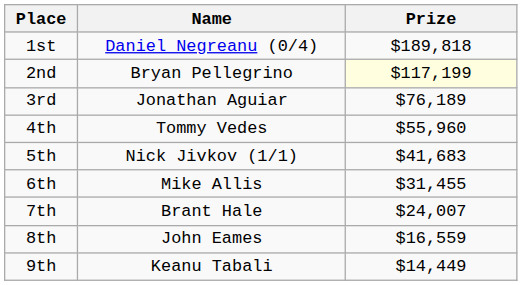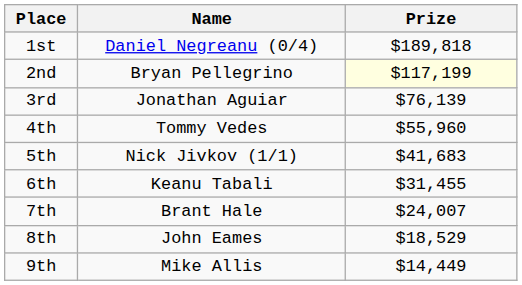3rd | Prize: $76,189 -> $76,139
6th | Name: Mike Allis -> Keanu Tabali
8th | Prize: $16,559 -> $18,529
9th | Name: Keanu Tabali -> Mike Allis
